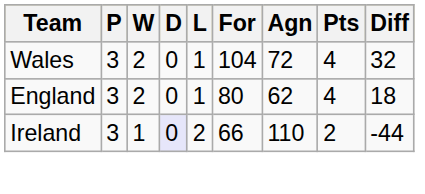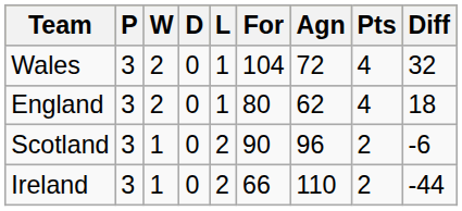+ row: Scotland | 3 | 1 | 0 | 2 | 90 | 96 | 2 | -6
Ireland | D: lavender background -> no background
